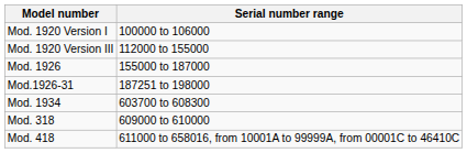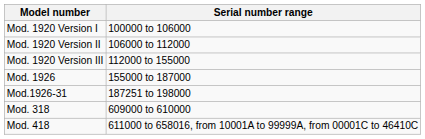+ row: Mod. 1920 Version II | 106000 to 112000
- row: Mod. 1934 | 603700 to 608300
